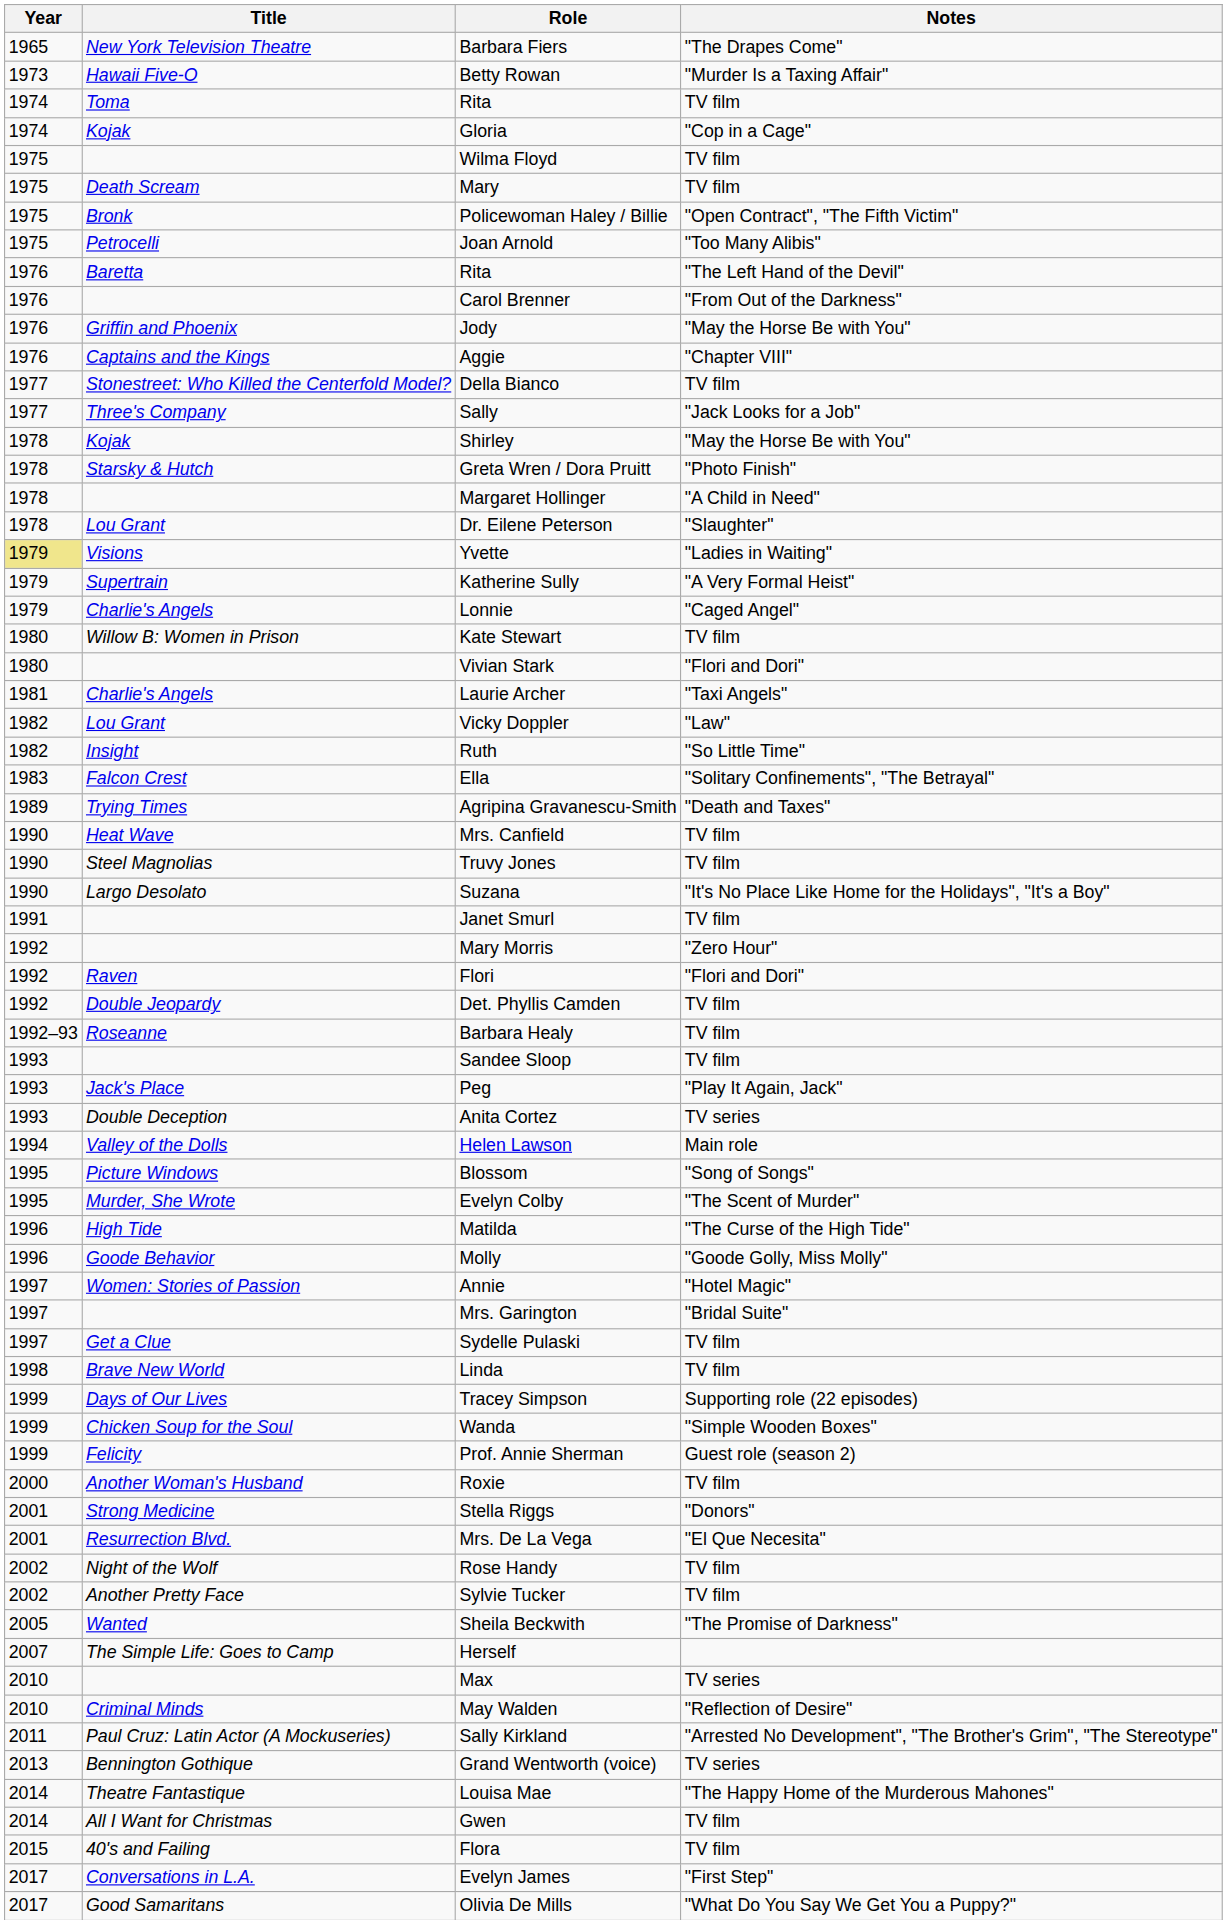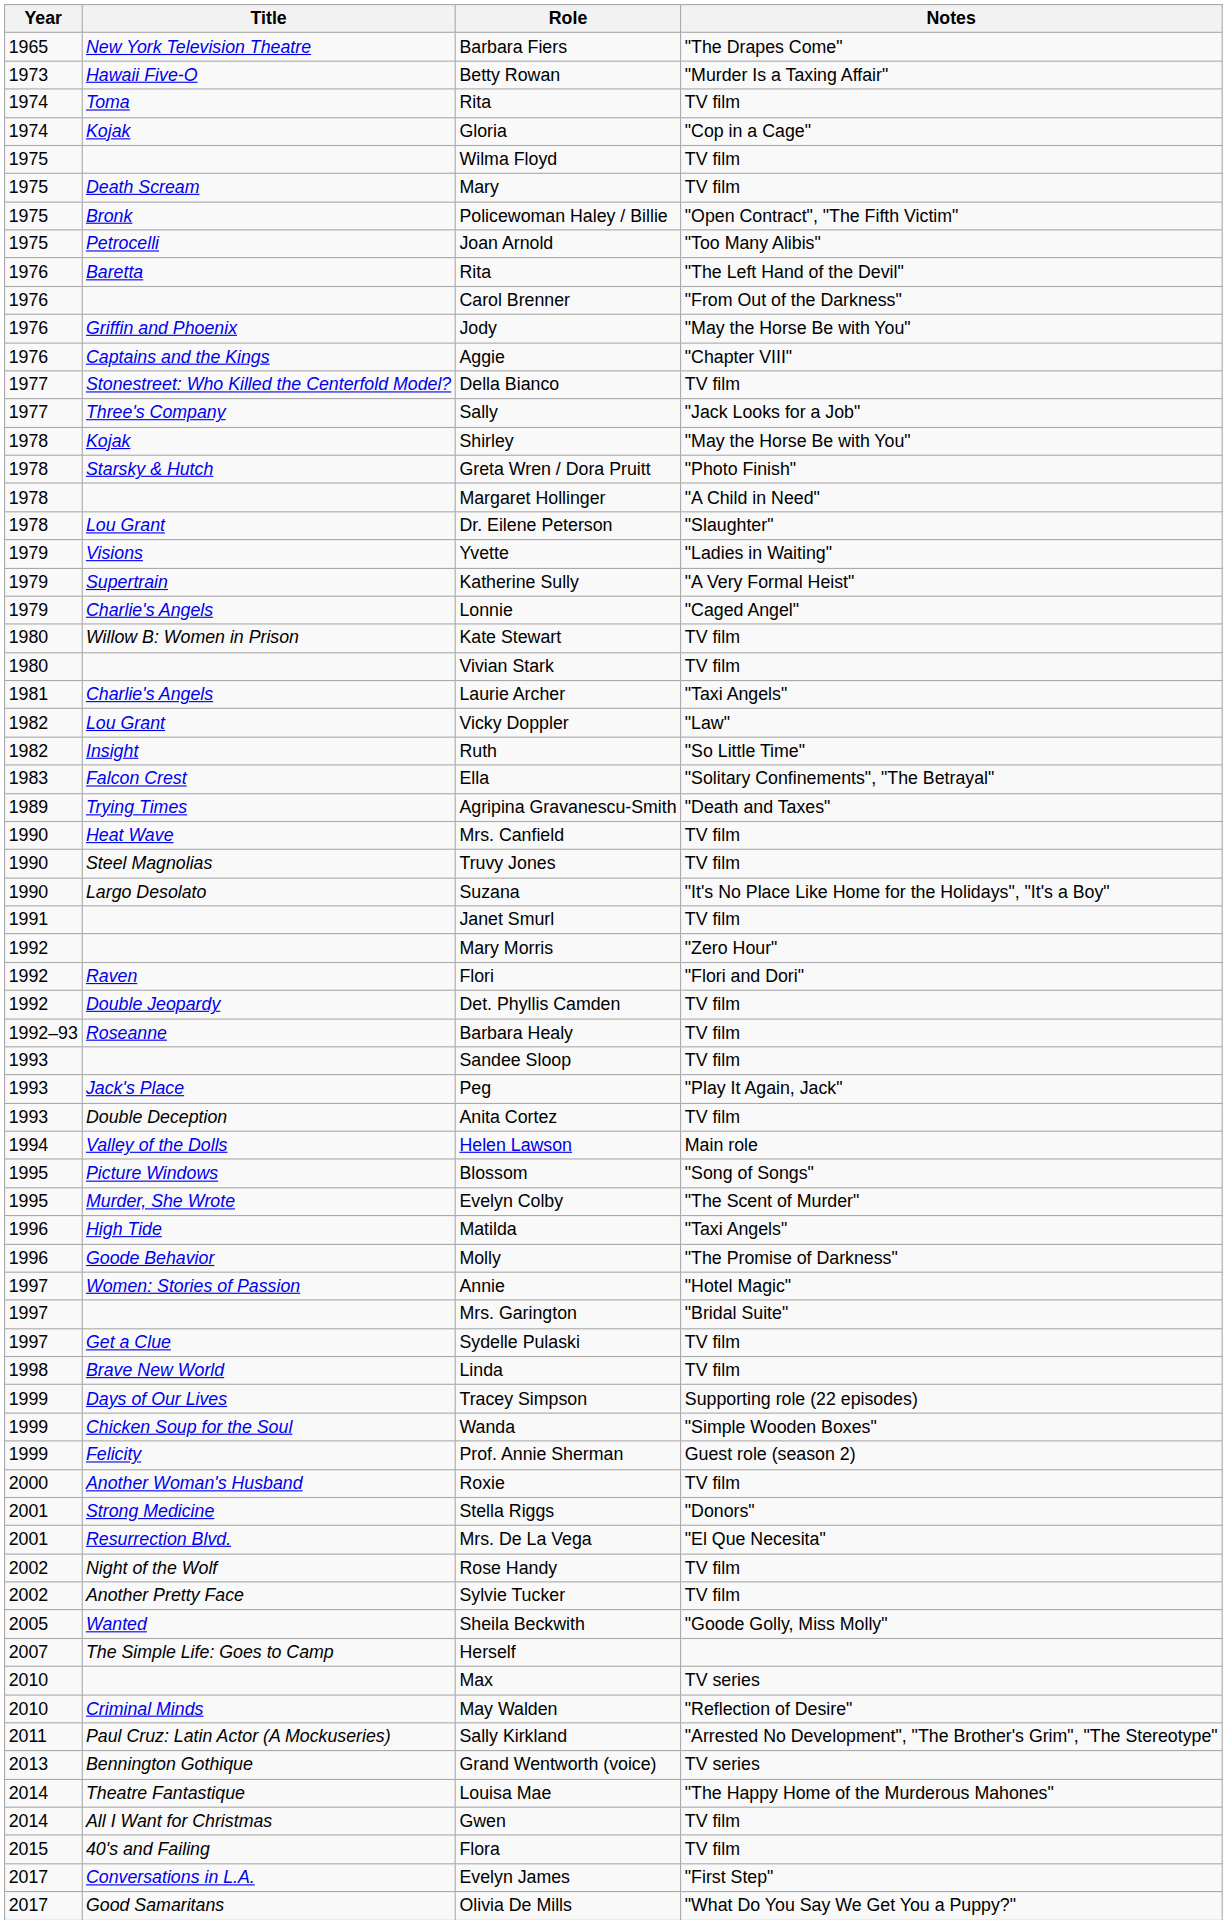Yvette | Year: khaki background -> no background
Vivian Stark | Notes: "Flori and Dori" -> TV film
Anita Cortez | Notes: TV series -> TV film
Matilda | Notes: "The Curse of the High Tide" -> "Taxi Angels"
Molly | Notes: "Goode Golly, Miss Molly" -> "The Promise of Darkness"
Sheila Beckwith | Notes: "The Promise of Darkness" -> "Goode Golly, Miss Molly"
